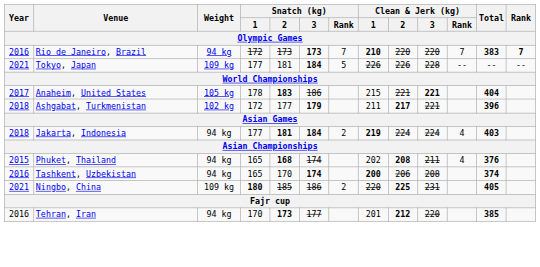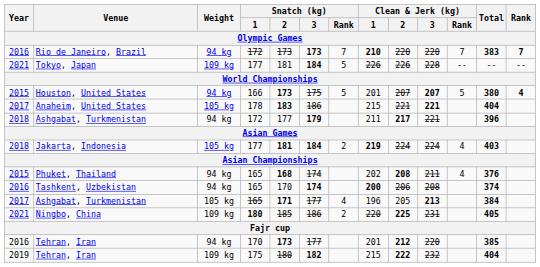+ row: 2015 | Houston, United States | 94 kg | 166 | 173 | 175 | 5 | 201 | 207 | 207 | 5 | 380 | 4
Ashgabat, Turkmenistan / 172 | Weight: 102 kg -> 94 kg
Jakarta, Indonesia | Weight: 94 kg -> 105 kg
+ row: 2017 | Ashgabat, Turkmenistan | 105 kg | 165 | 171 | 177 | 4 | 196 | 205 | 213 | 384
+ row: 2019 | Tehran, Iran | 109 kg | 175 | 180 | 182 | 215 | 222 | 232 | 404
